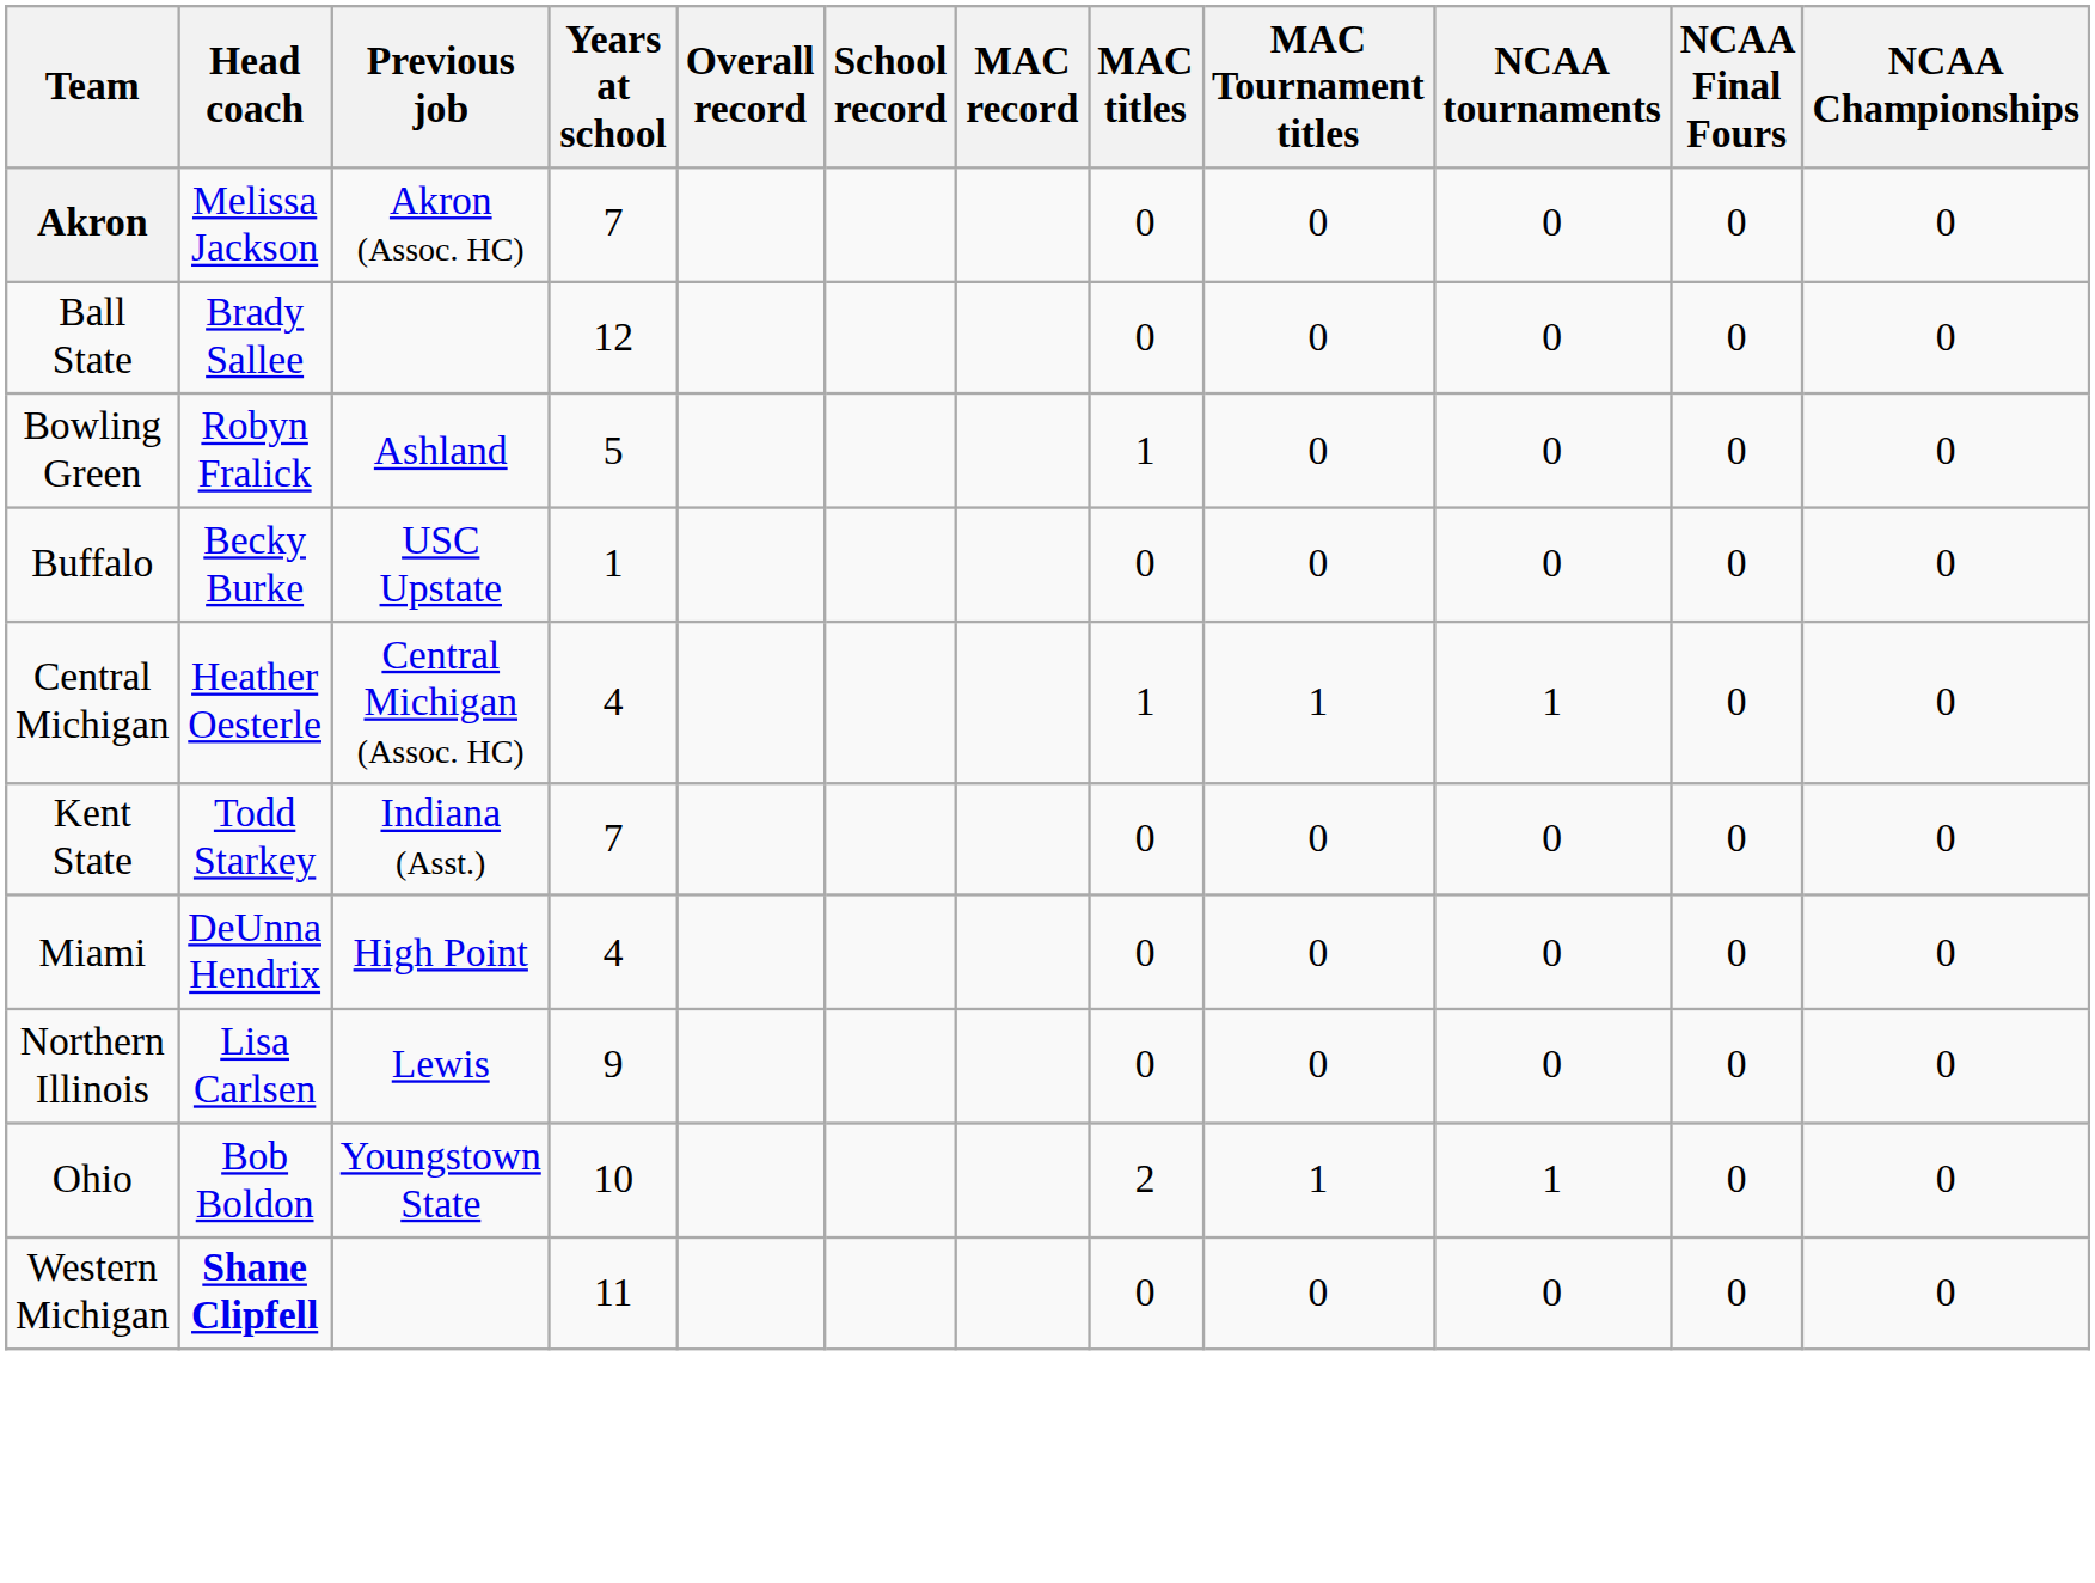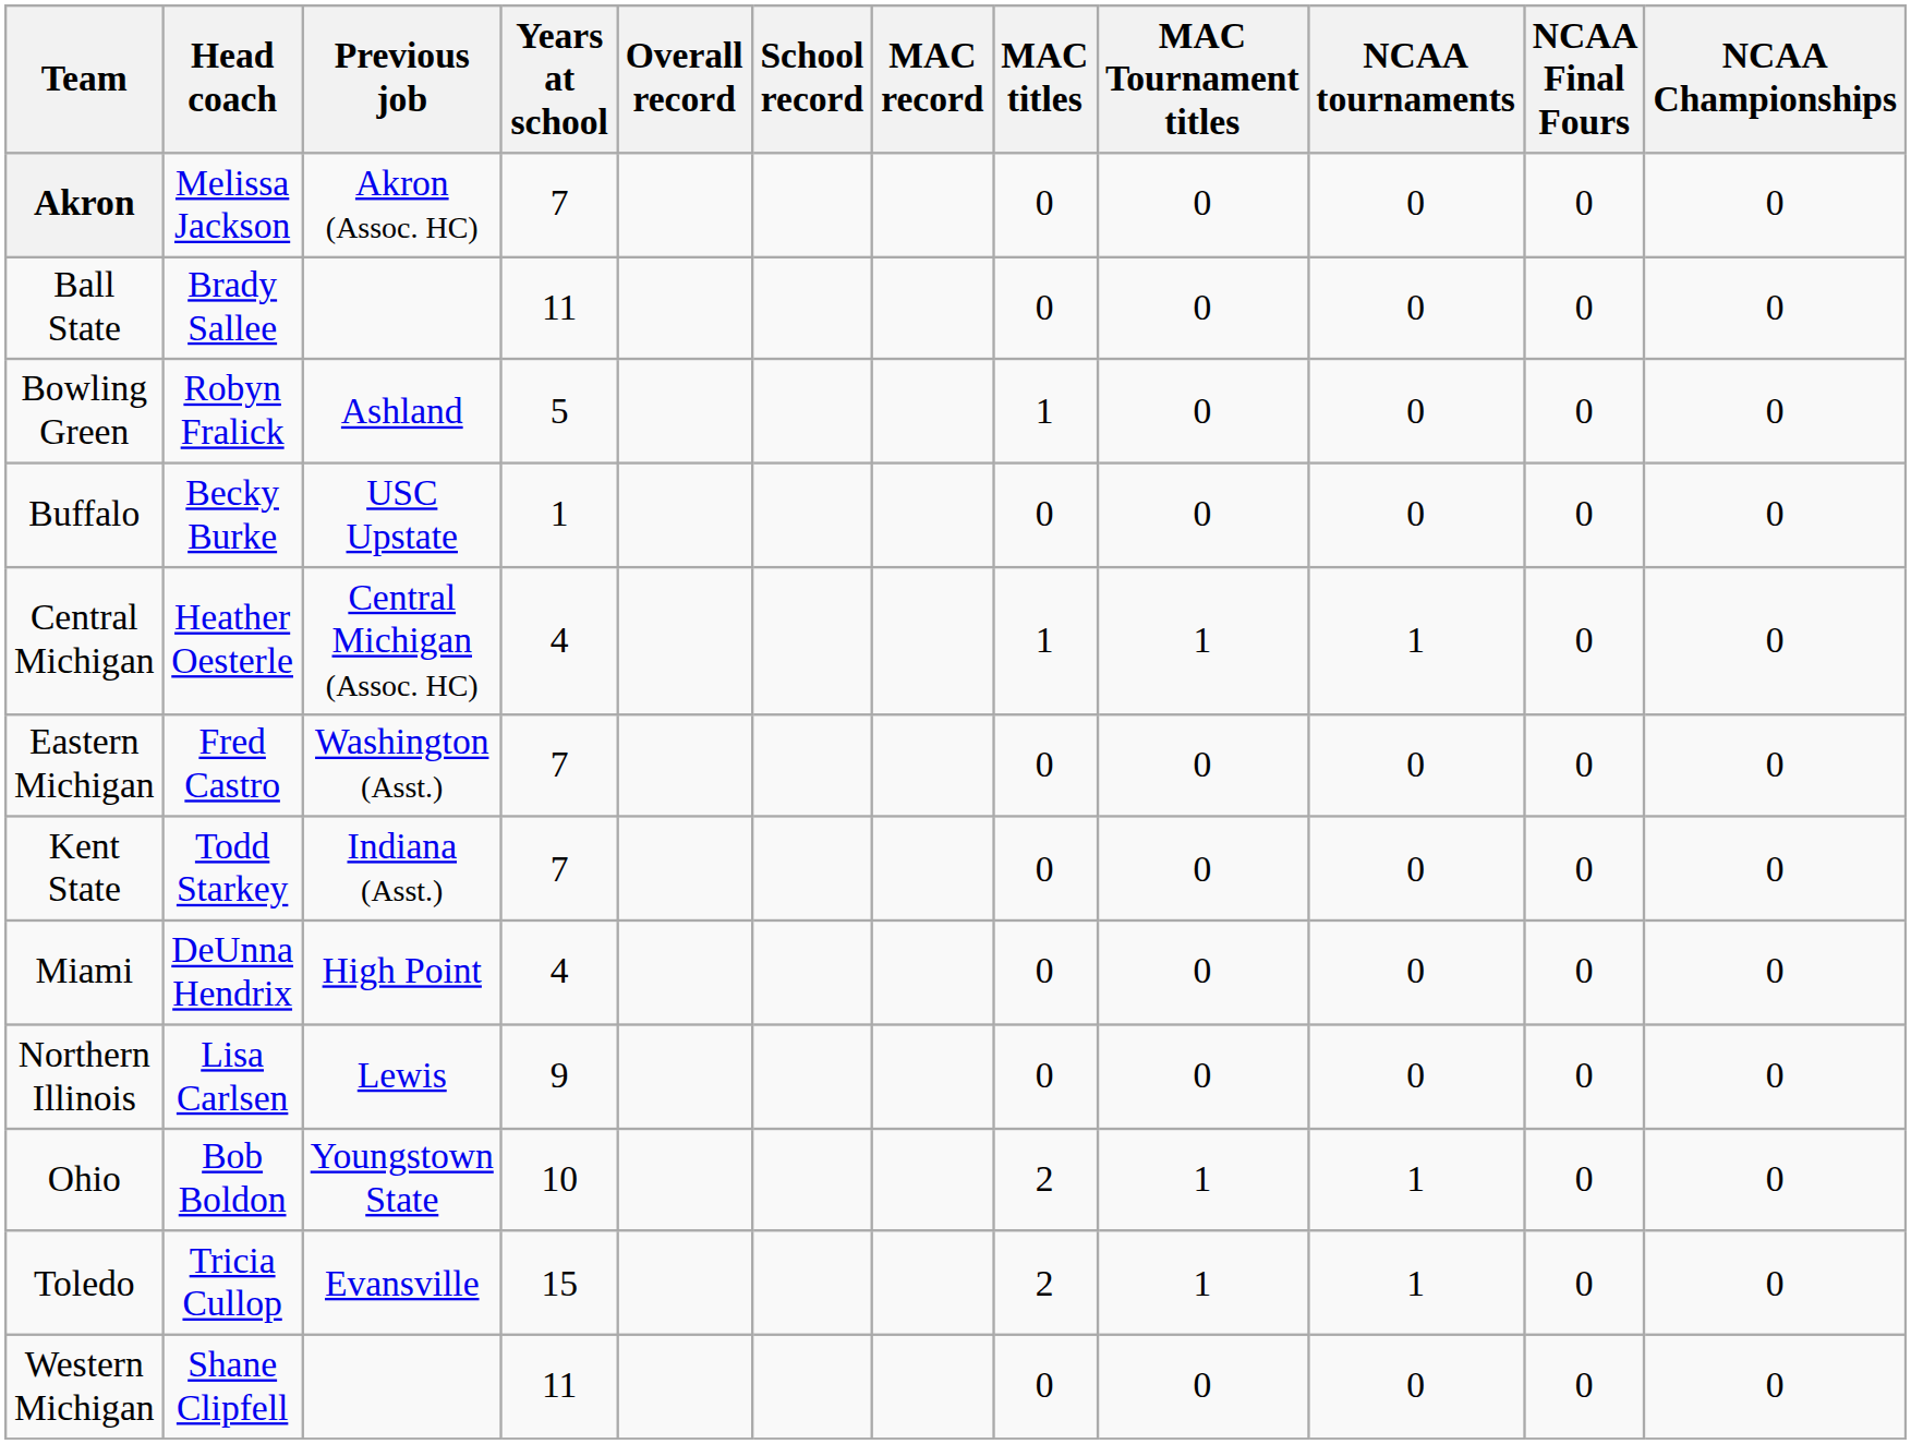Ball State | Years at school: 12 -> 11
+ row: Eastern Michigan | Fred Castro | Washington (Asst.) | 7 | 0 | 0 | 0 | 0 | 0
+ row: Toledo | Tricia Cullop | Evansville | 15 | 2 | 1 | 1 | 0 | 0
Western Michigan | Head coach: bold -> normal
